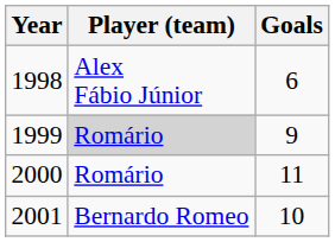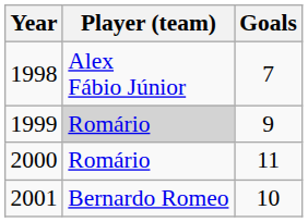1998 | Goals: 6 -> 7
